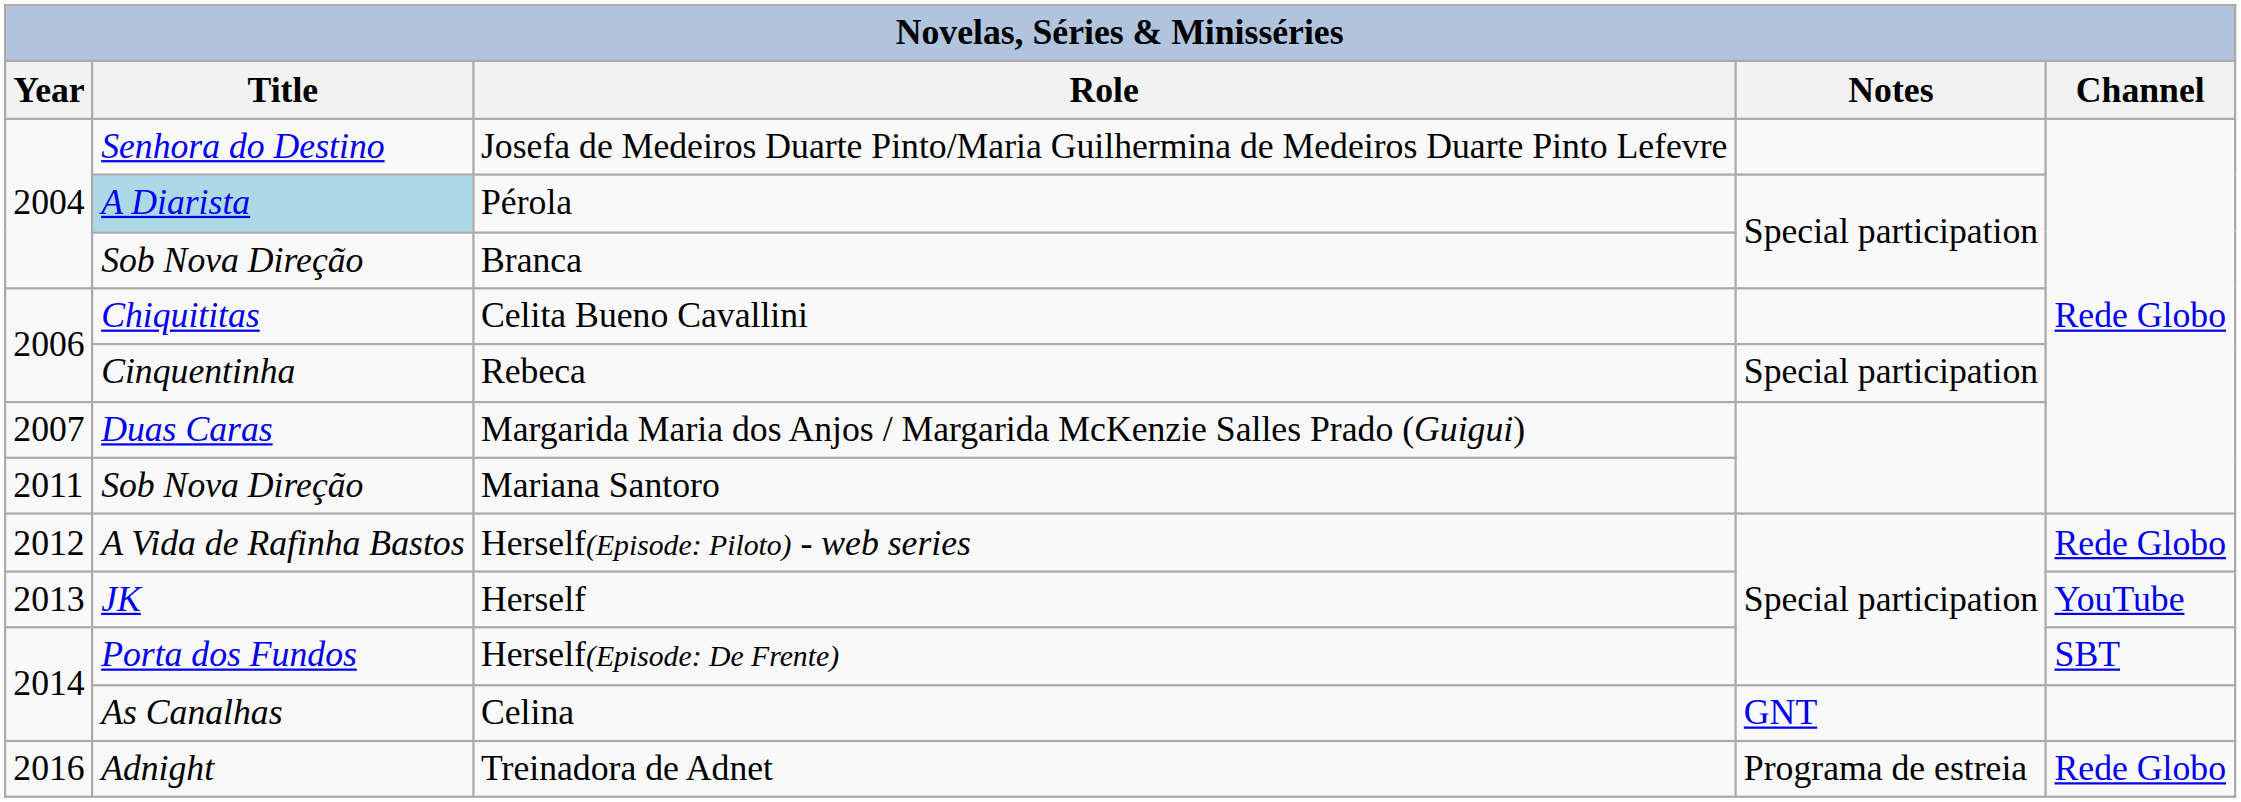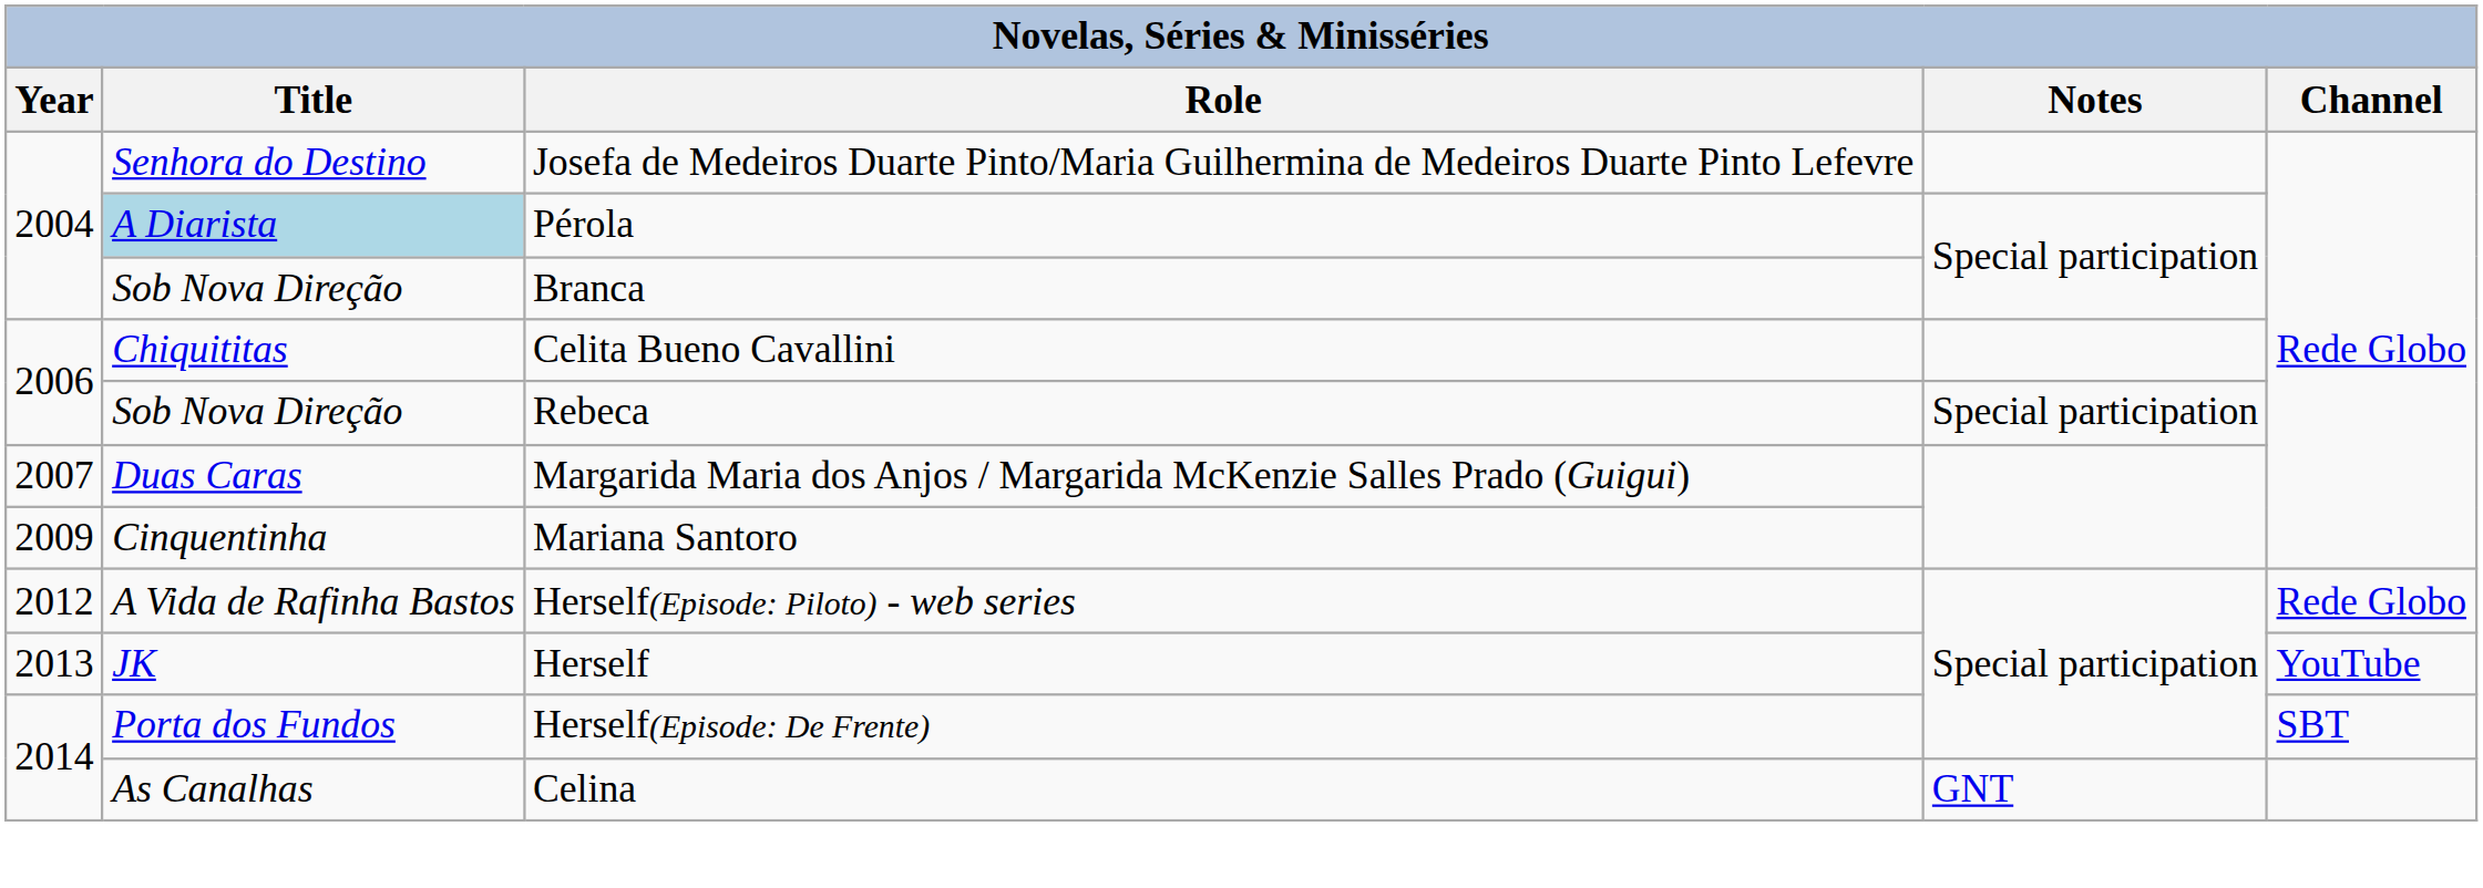Rebeca | Title: Cinquentinha -> Sob Nova Direção
Mariana Santoro | Year: 2011 -> 2009
Mariana Santoro | Title: Sob Nova Direção -> Cinquentinha
- row: 2016 | Adnight | Treinadora de Adnet | Programa de estreia | Rede Globo
